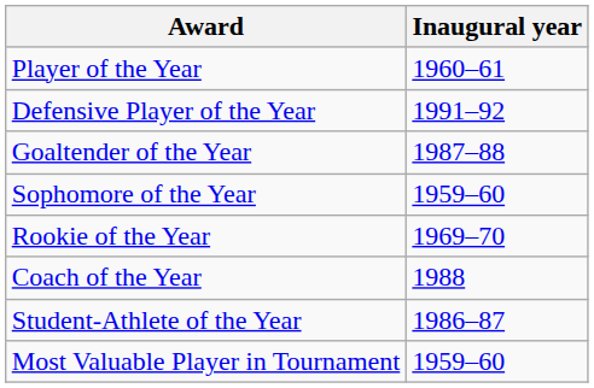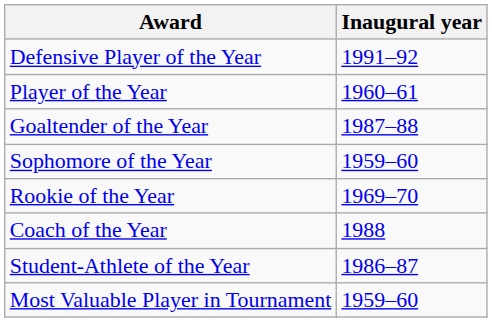rows swapped: Player of the Year <-> Defensive Player of the Year
